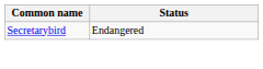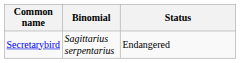+ column: Binomial | Sagittarius serpentarius
